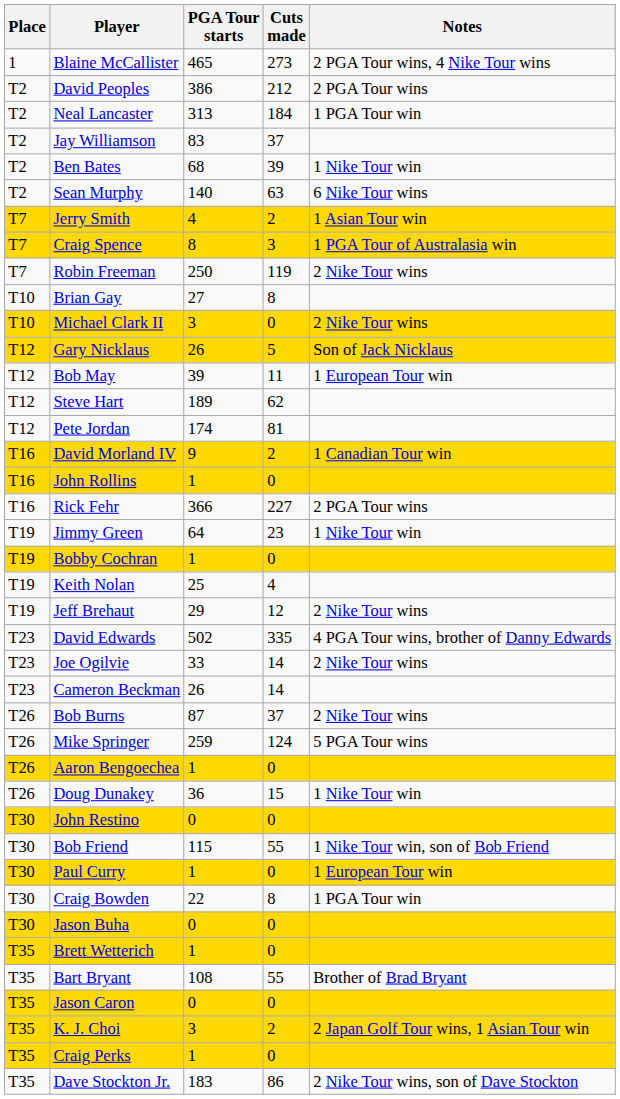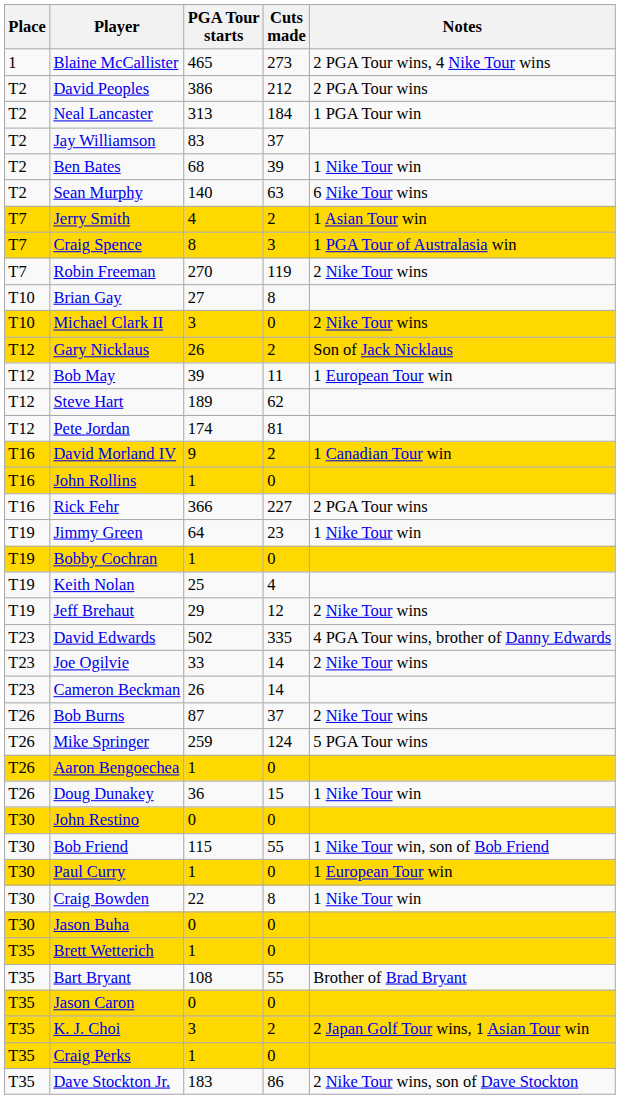Robin Freeman | PGA Tour starts: 250 -> 270
Gary Nicklaus | Cuts made: 5 -> 2
Craig Bowden | Notes: 1 PGA Tour win -> 1 Nike Tour win
